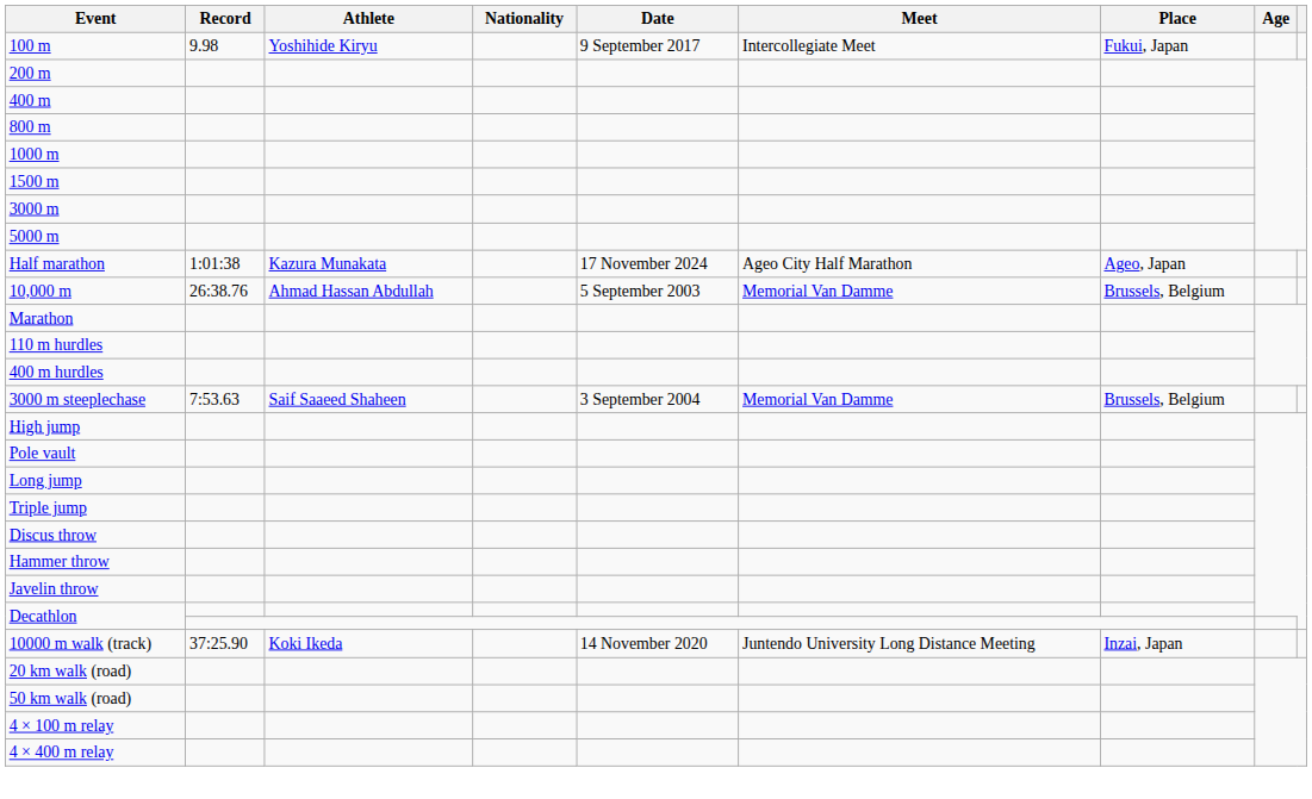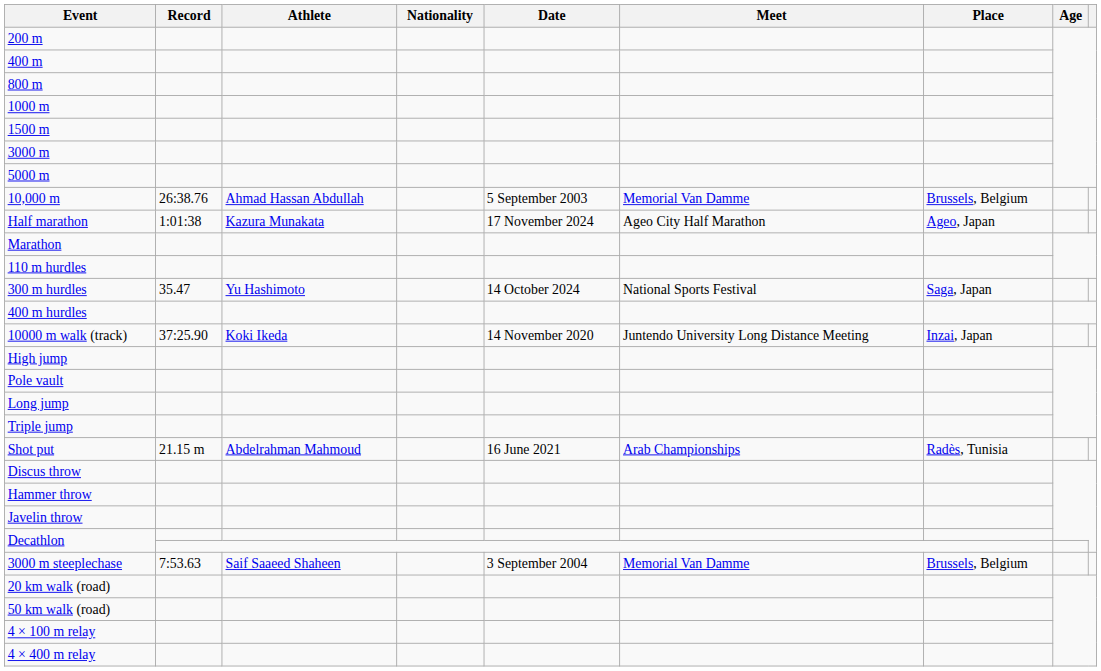- row: 100 m | 9.98 | Yoshihide Kiryu | 9 September 2017 | Intercollegiate Meet | Fukui, Japan
rows swapped: 10,000 m <-> Half marathon
+ row: 300 m hurdles | 35.47 | Yu Hashimoto | 14 October 2024 | National Sports Festival | Saga, Japan
rows swapped: 3000 m steeplechase <-> 10000 m walk (track)
+ row: Shot put | 21.15 m | Abdelrahman Mahmoud | 16 June 2021 | Arab Championships | Radès, Tunisia
